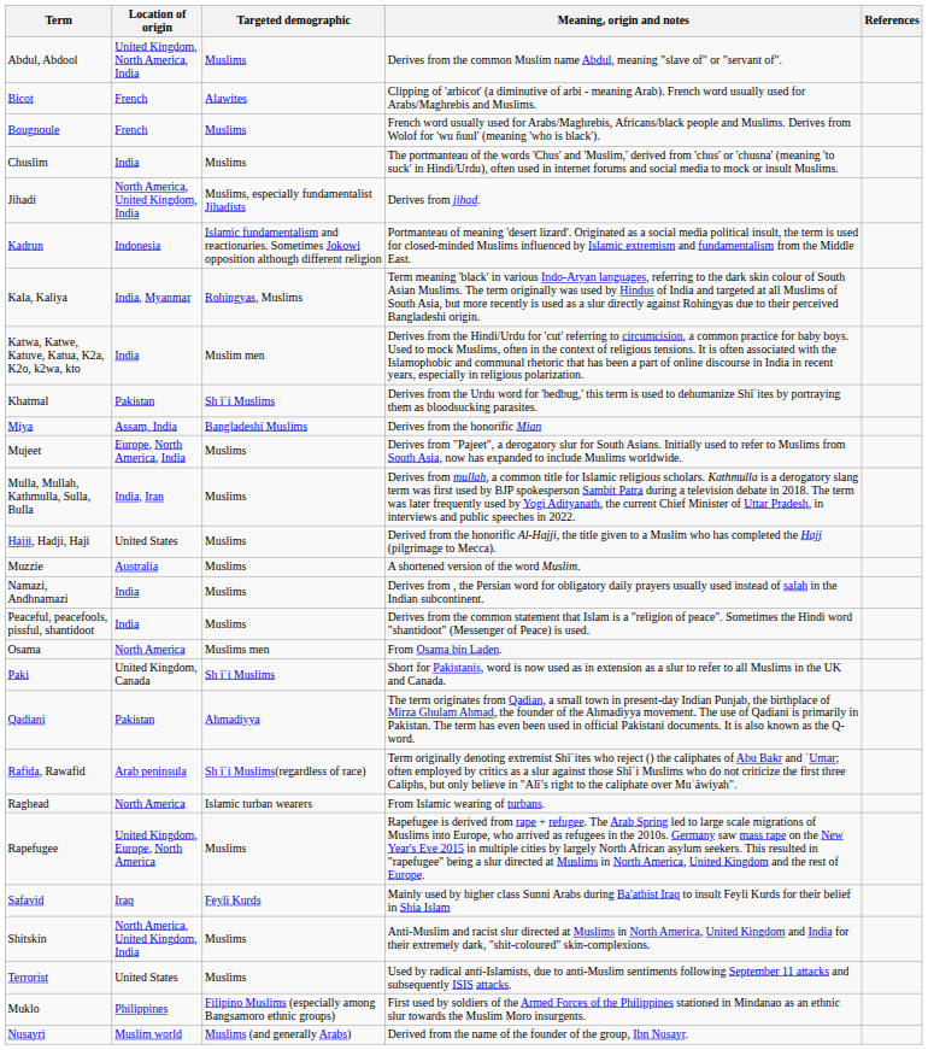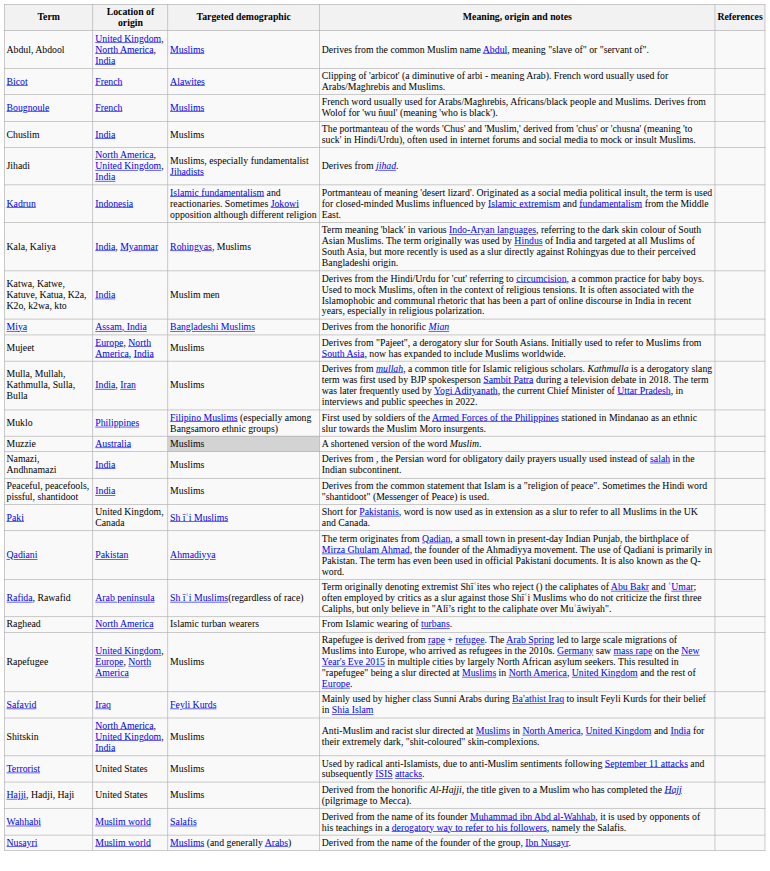- row: Khatmal | Pakistan | Sh īʿi Muslims | Derives from the Urdu word for 'bedbug,' this term is used to dehumanize Shīʿites by portraying them as bloodsucking parasites.
rows swapped: Muklo <-> Hajji, Hadji, Haji
Muzzie | Targeted demographic: no background -> lightgrey background
- row: Osama | North America | Muslims men | From Osama bin Laden.
+ row: Wahhabi | Muslim world | Salafis | Derived from the name of its founder Muhammad ibn Abd al-Wahhab, it is used by opponents of his teachings in a derogatory way to refer to his followers, namely the Salafis.
